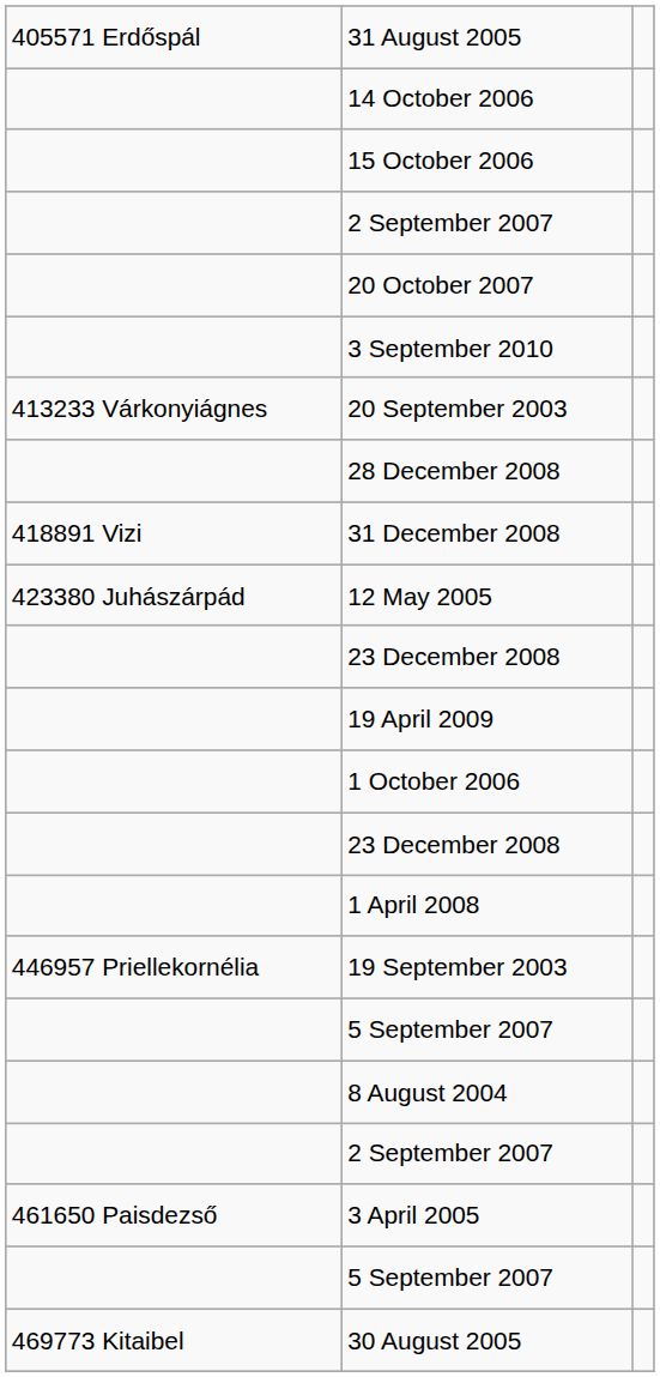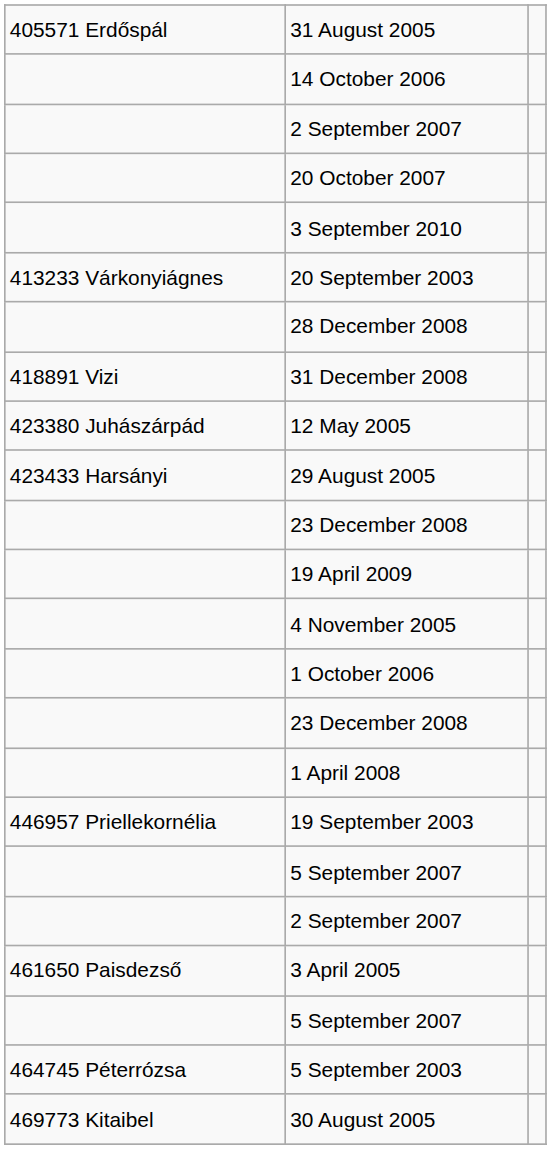- row: 15 October 2006
+ row: 423433 Harsányi | 29 August 2005
+ row: 4 November 2005
- row: 8 August 2004
+ row: 464745 Péterrózsa | 5 September 2003
